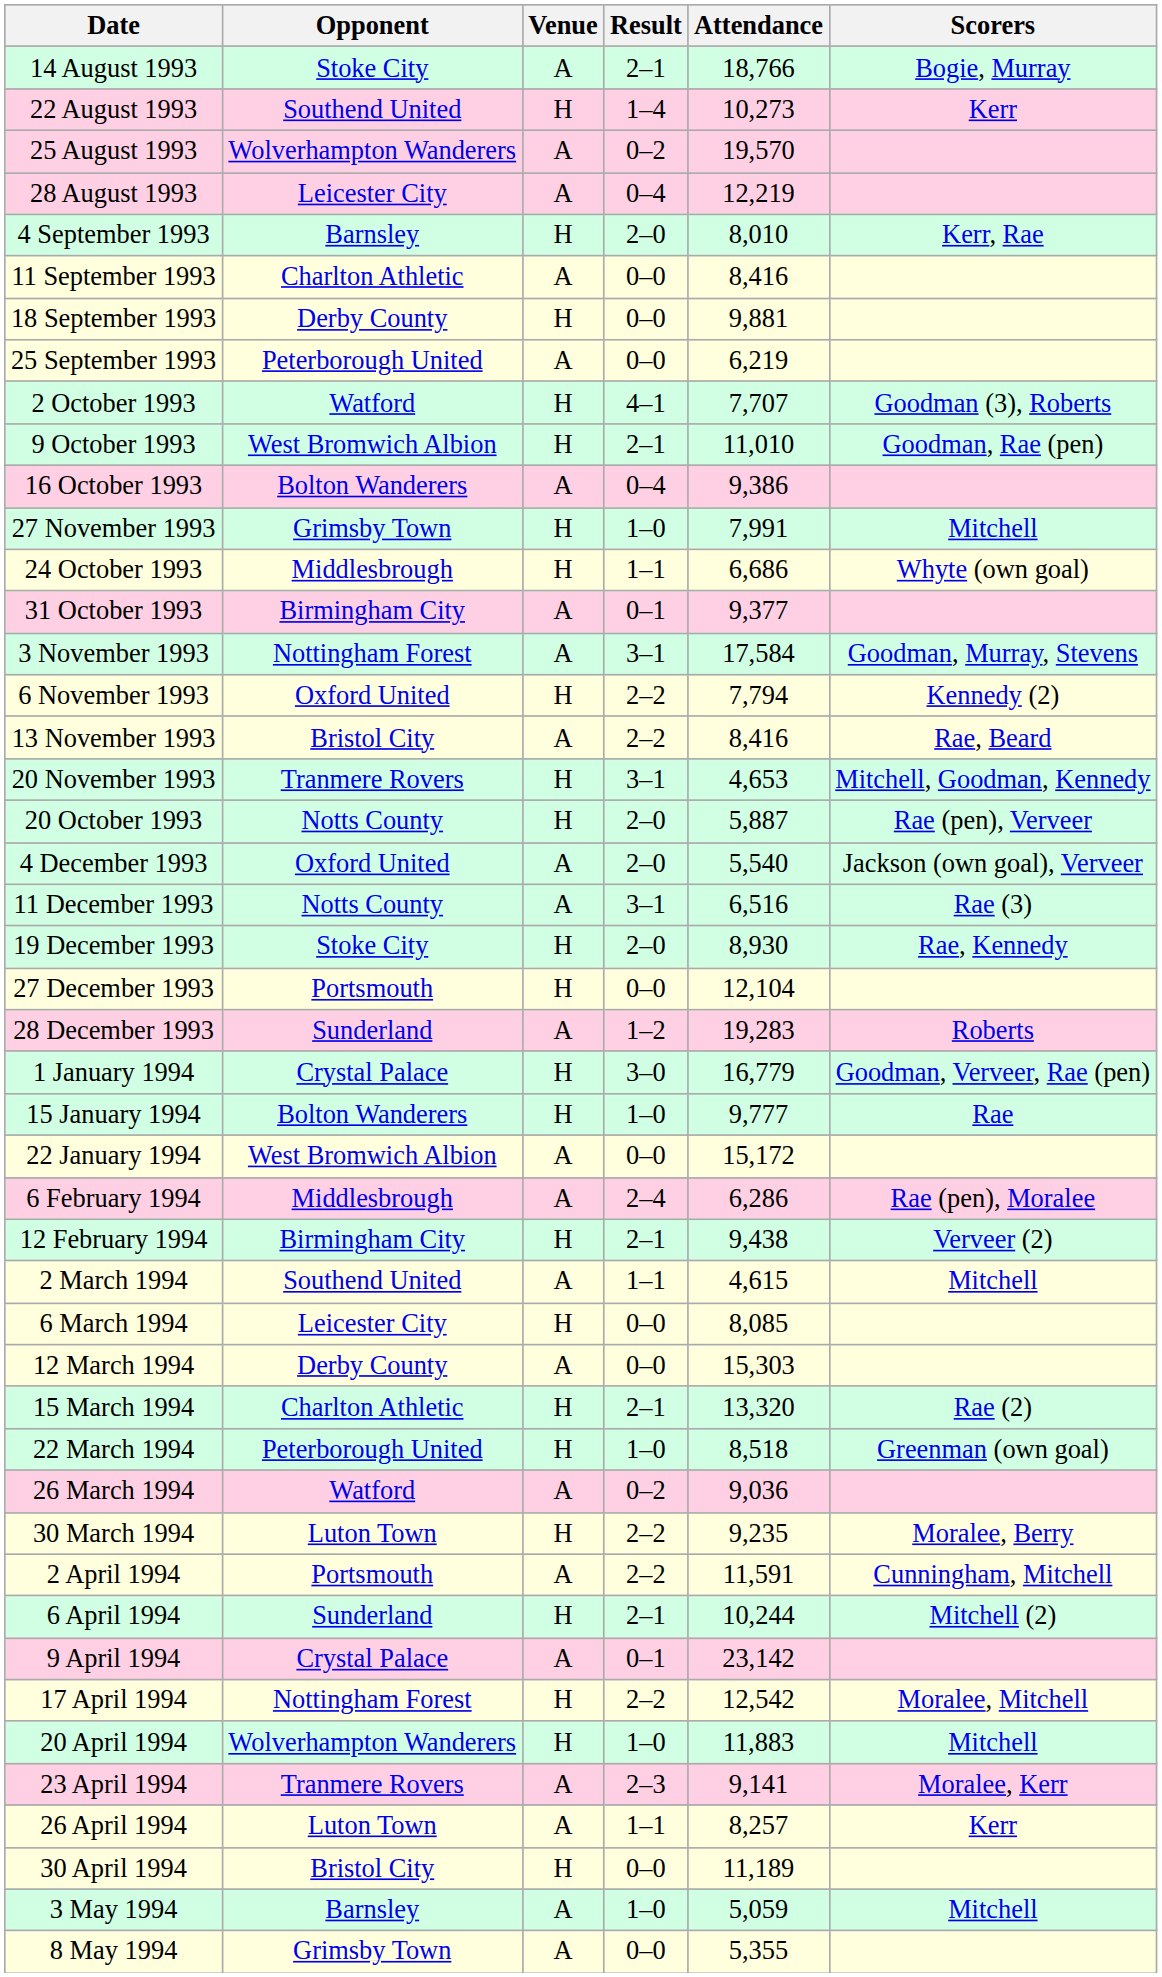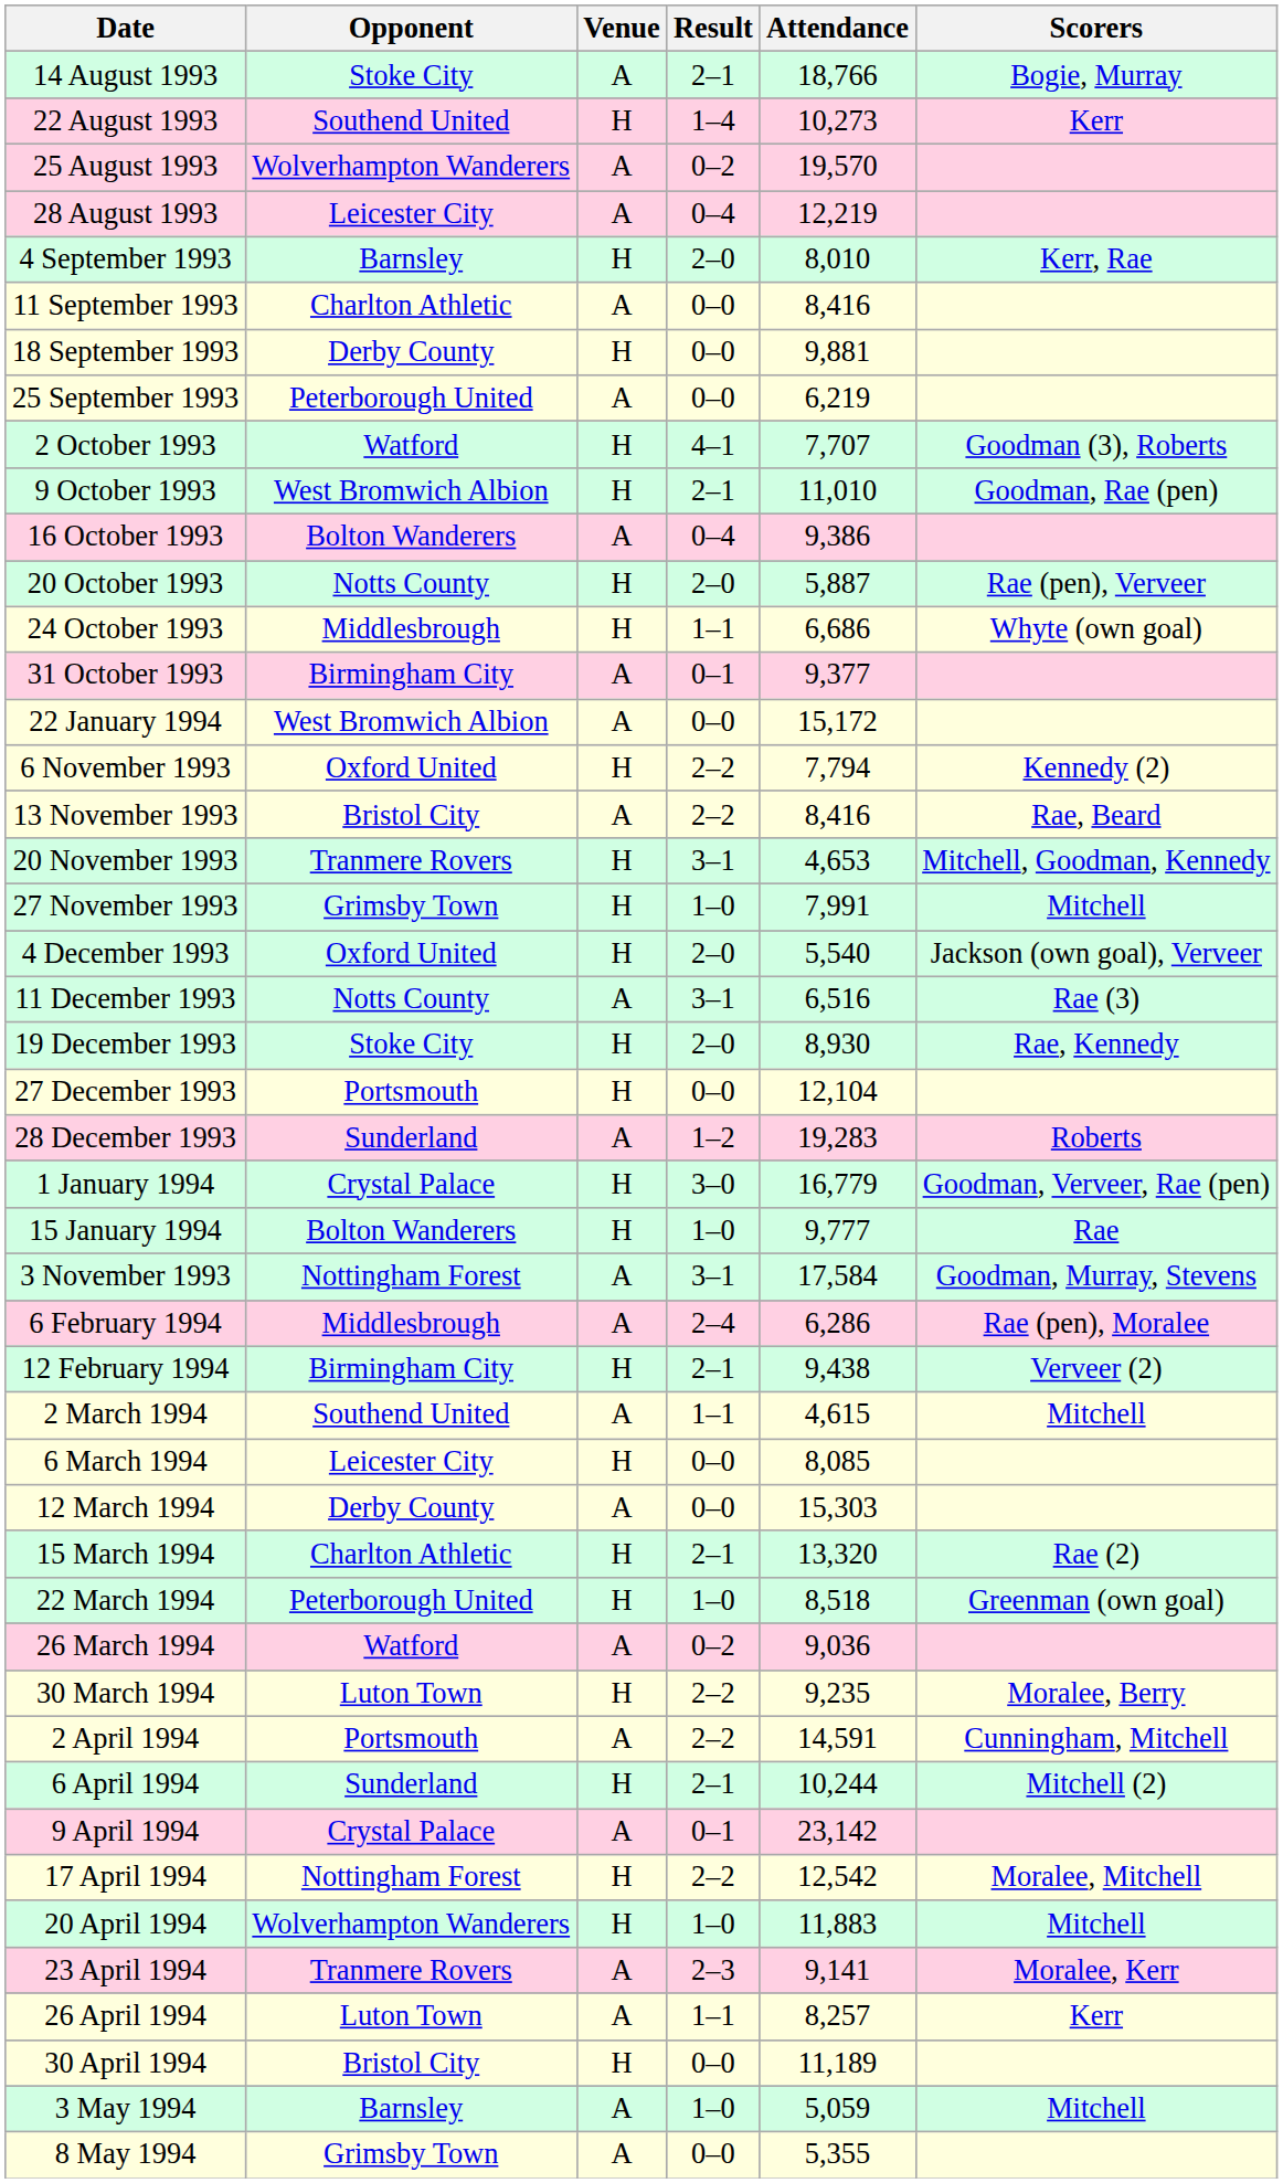rows swapped: 20 October 1993 <-> 27 November 1993
rows swapped: 3 November 1993 <-> 22 January 1994
4 December 1993 | Venue: A -> H
2 April 1994 | Attendance: 11,591 -> 14,591
